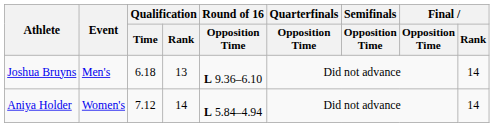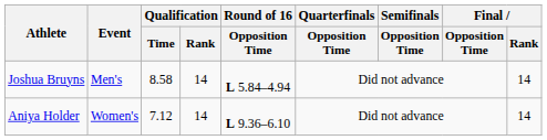Joshua Bruyns | Qualification / Time: 6.18 -> 8.58
Joshua Bruyns | Qualification / Rank: 13 -> 14
Joshua Bruyns | Round of 16 / Opposition Time: L 9.36–6.10 -> L 5.84–4.94
Aniya Holder | Round of 16 / Opposition Time: L 5.84–4.94 -> L 9.36–6.10
